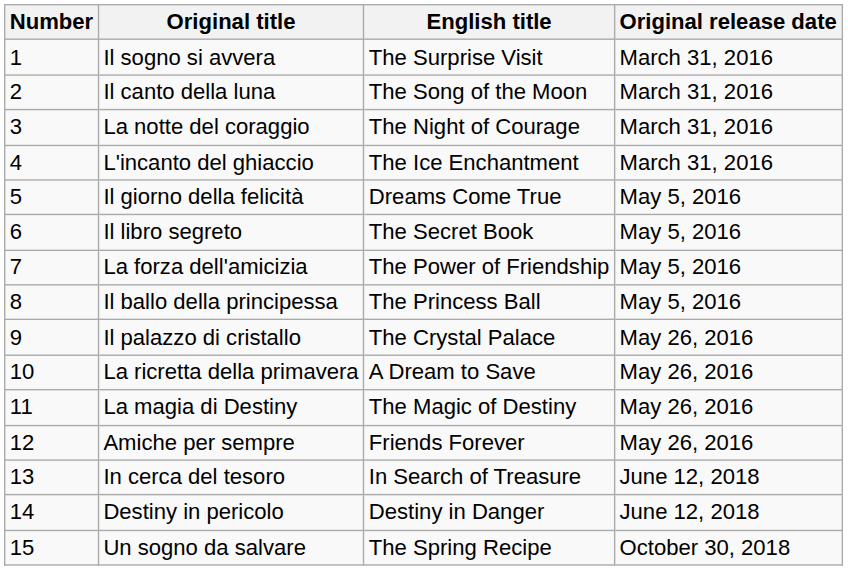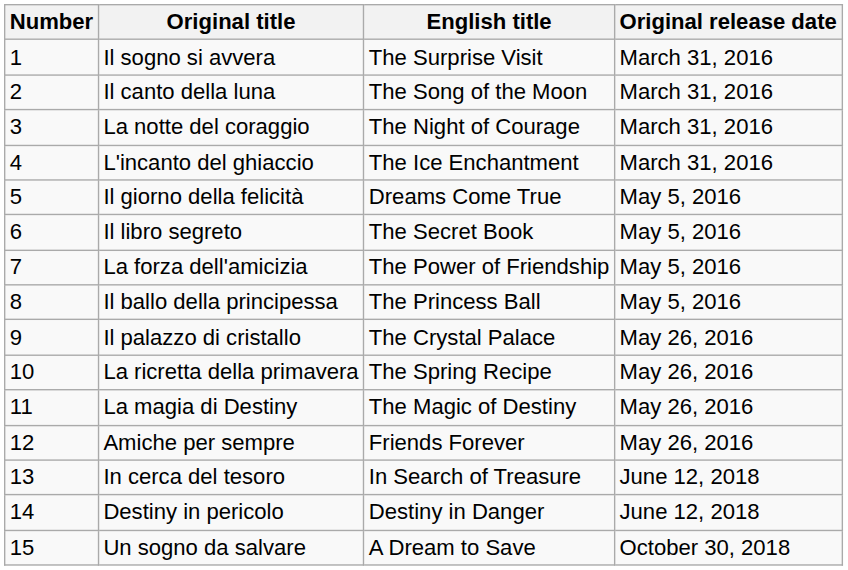La ricretta della primavera | English title: A Dream to Save -> The Spring Recipe
Un sogno da salvare | English title: The Spring Recipe -> A Dream to Save
